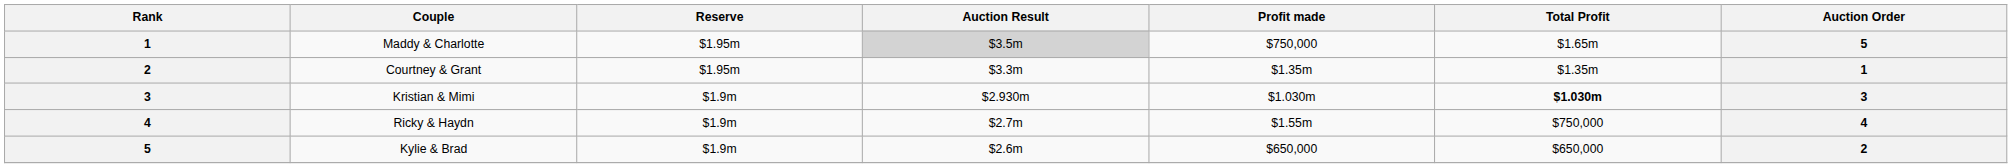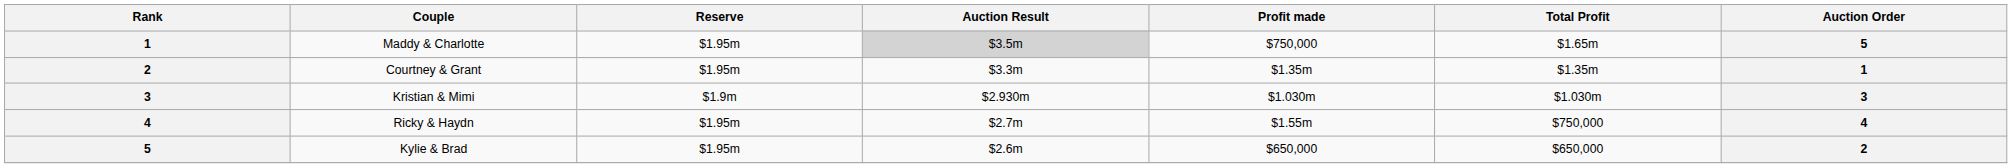Kristian & Mimi | Total Profit: bold -> normal
Ricky & Haydn | Reserve: $1.9m -> $1.95m
Kylie & Brad | Reserve: $1.9m -> $1.95m
